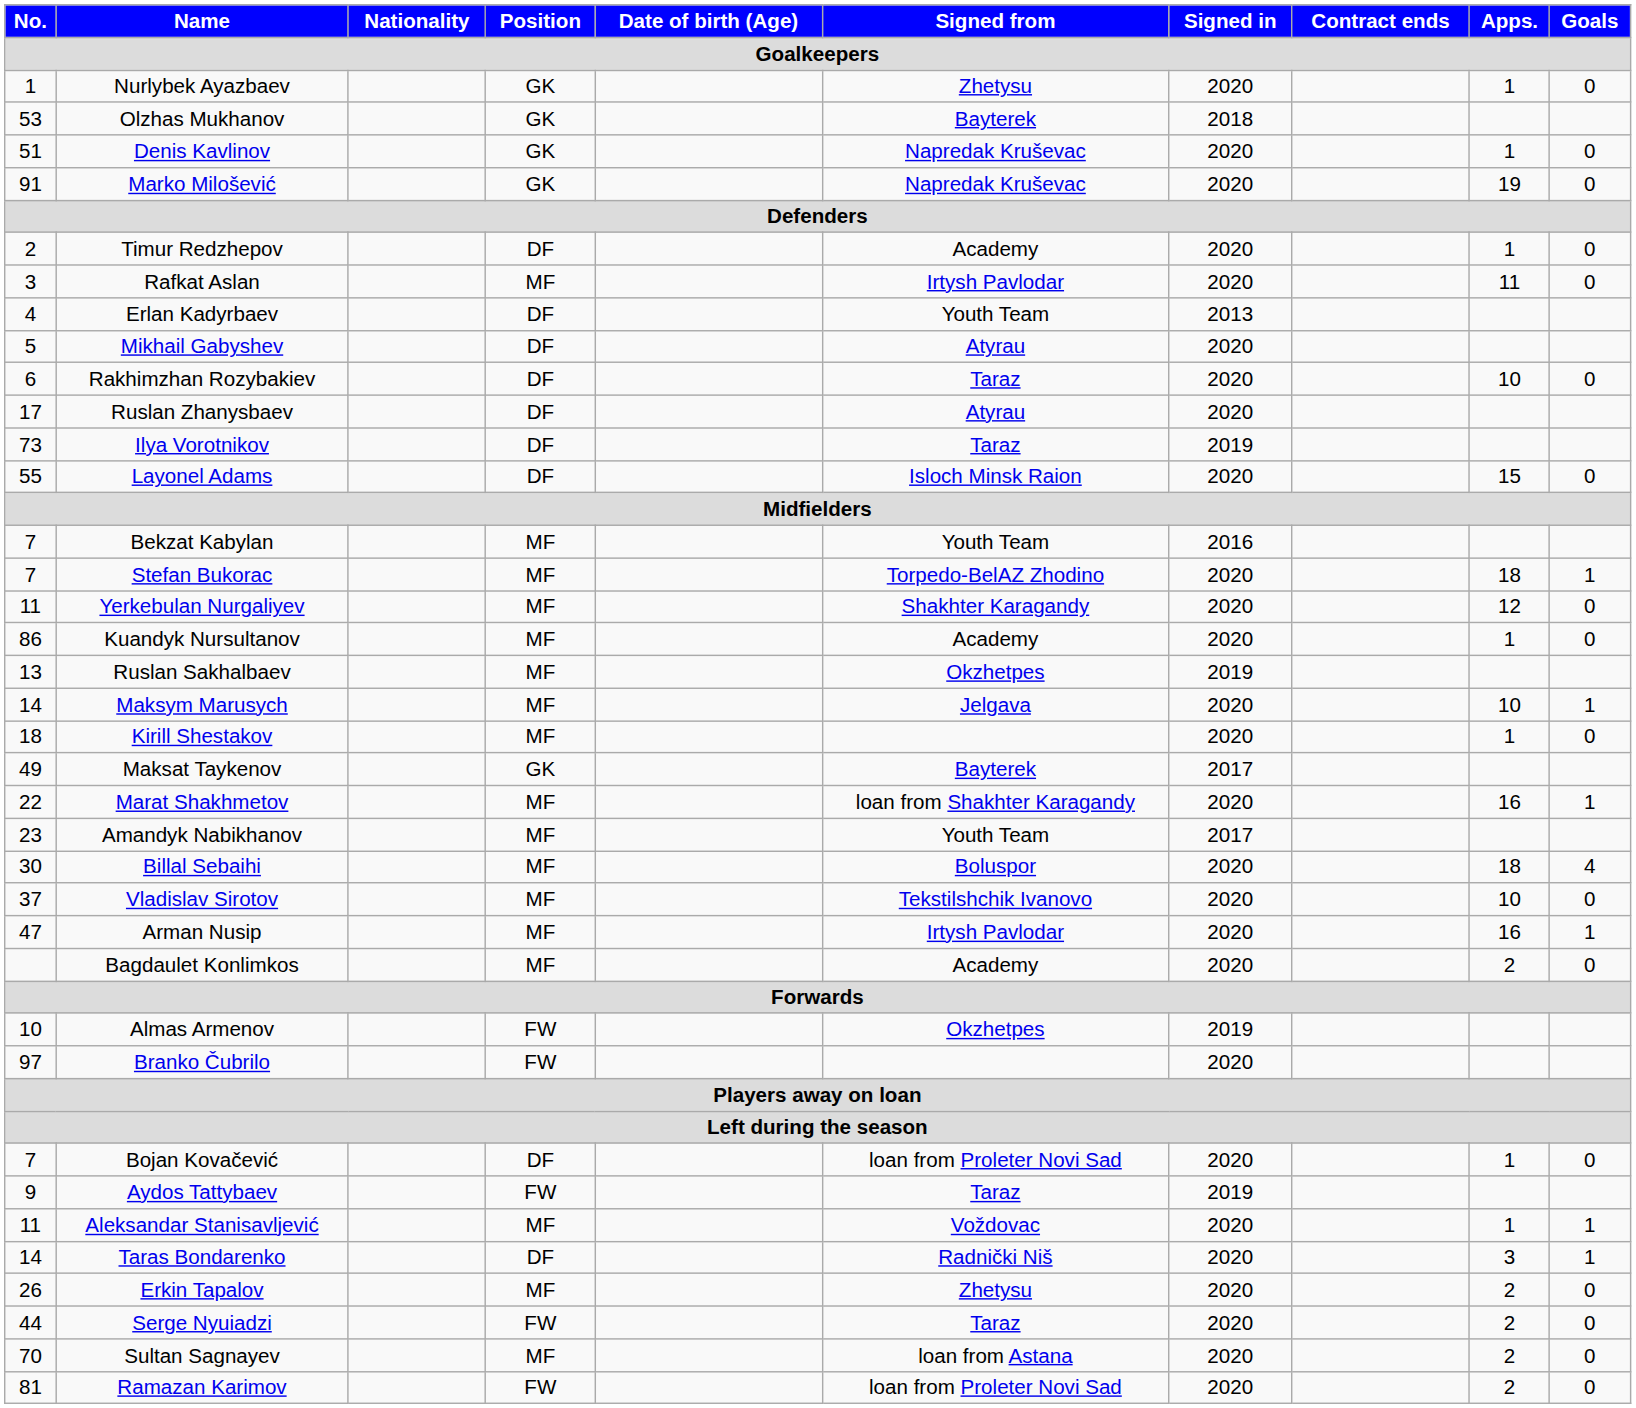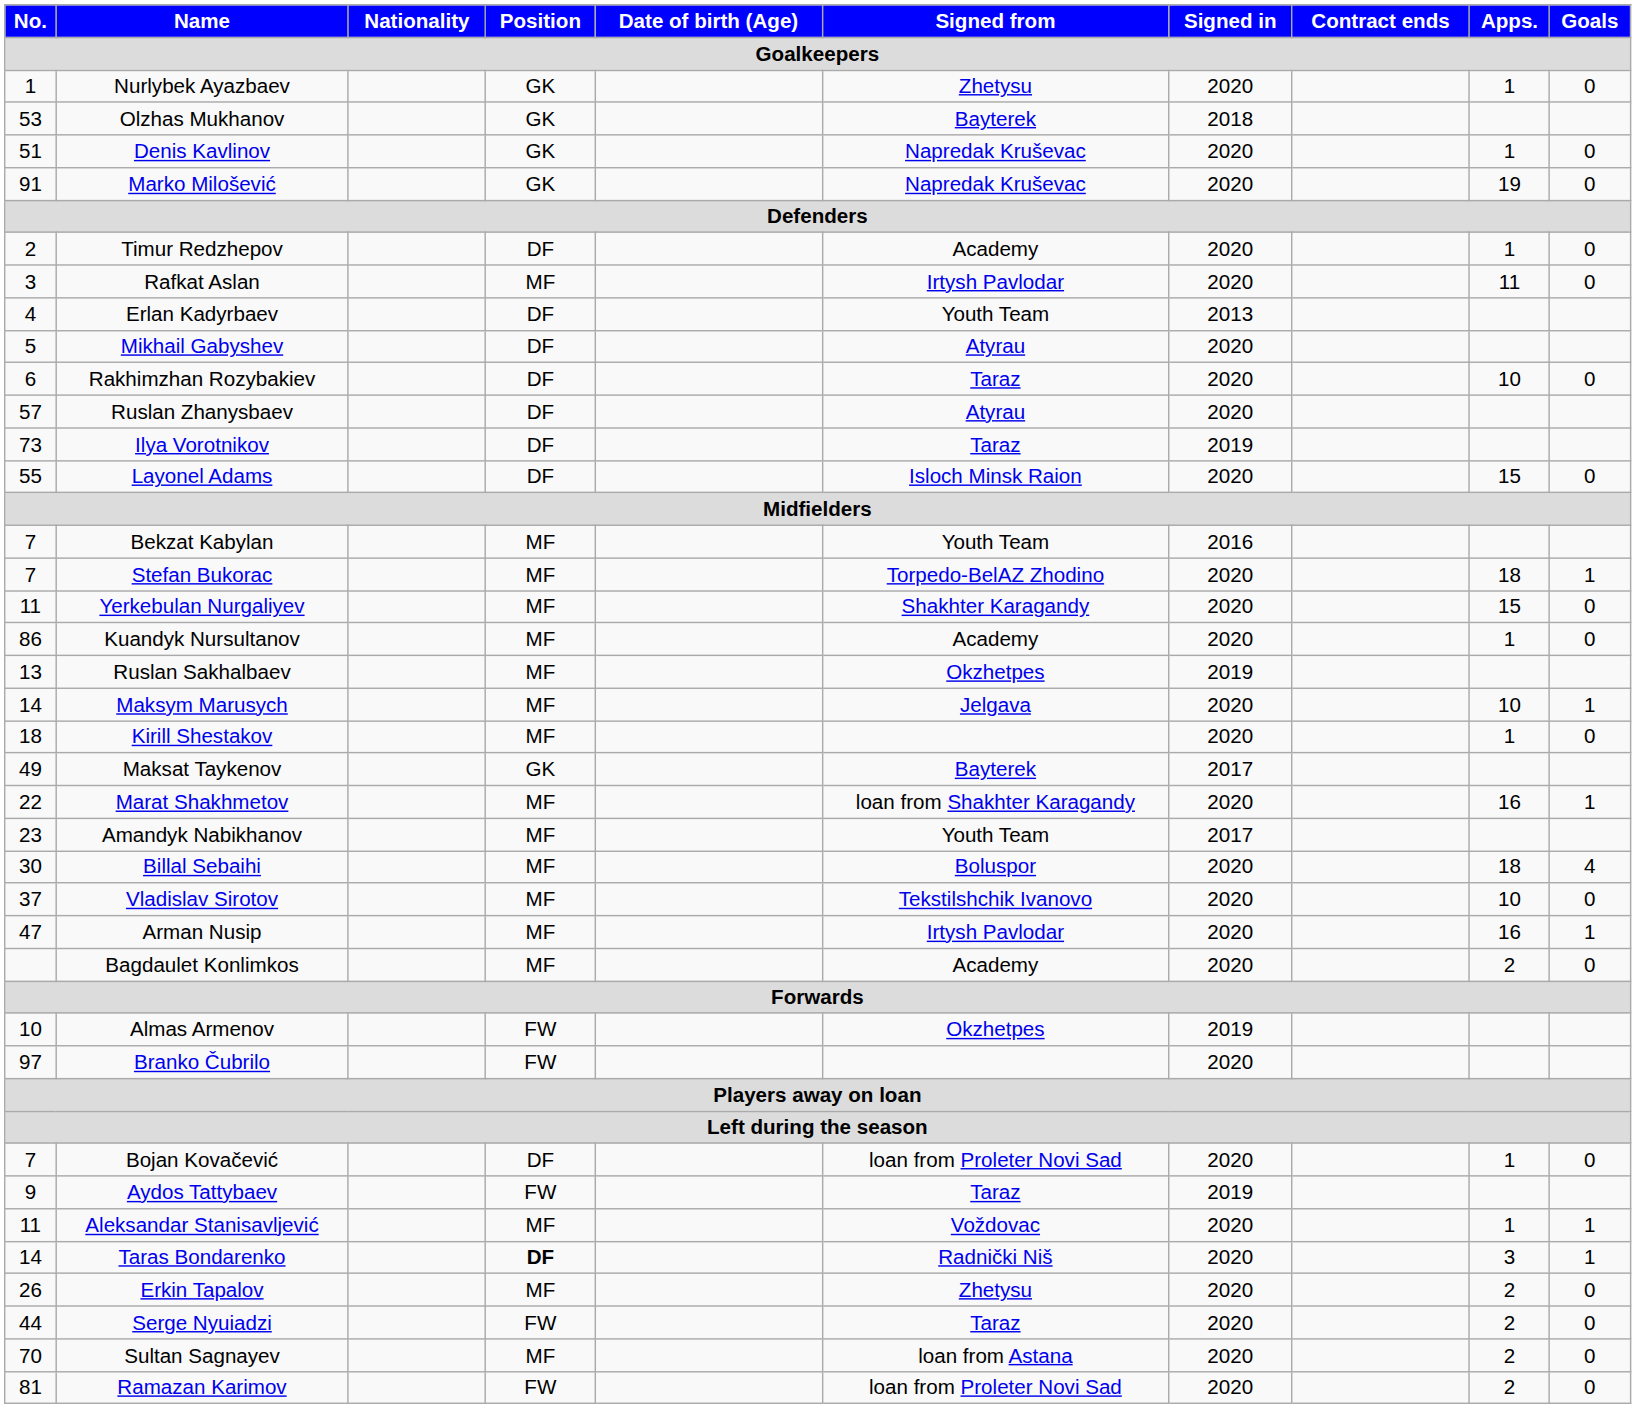Ruslan Zhanysbaev | No.: 17 -> 57
Yerkebulan Nurgaliyev | Apps.: 12 -> 15
Taras Bondarenko | Position: normal -> bold
